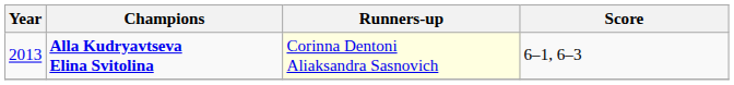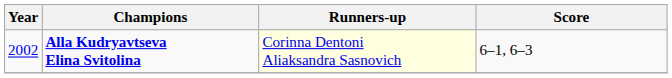Alla Kudryavtseva Elina Svitolina | Year: 2013 -> 2002
